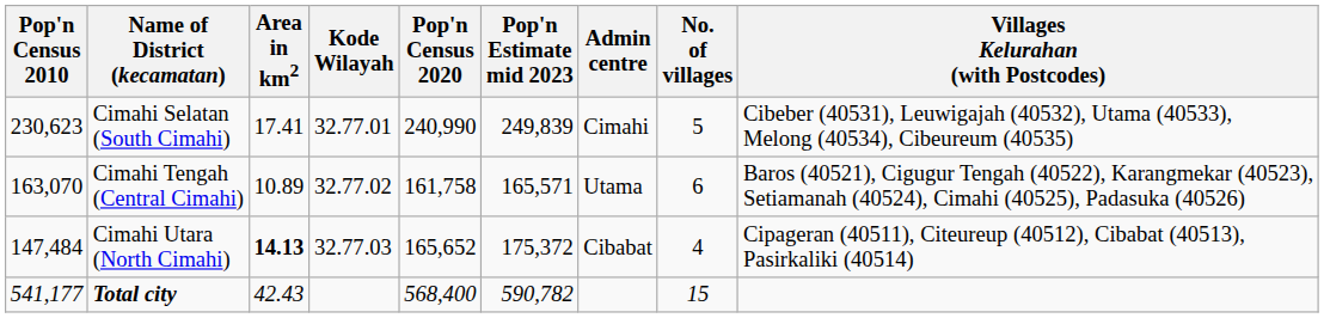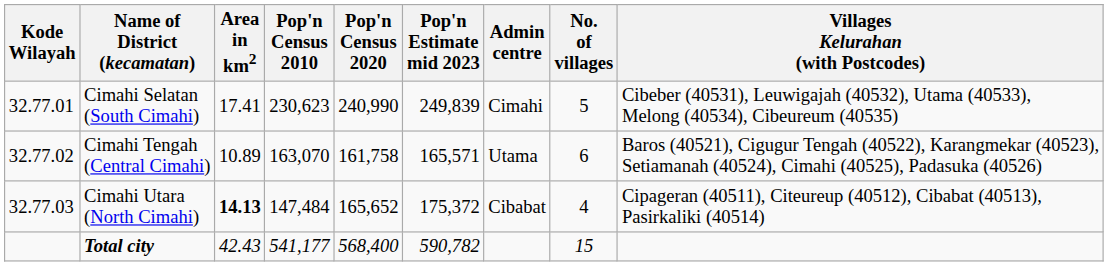columns swapped: Kode Wilayah <-> Pop'n Census 2010
